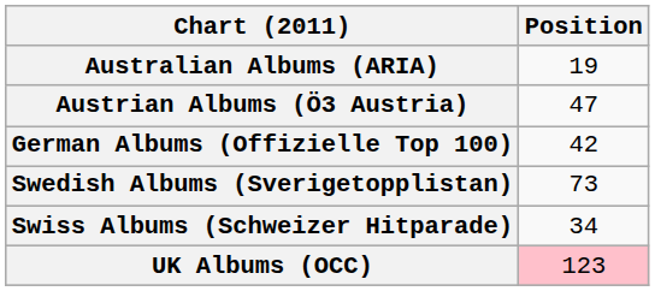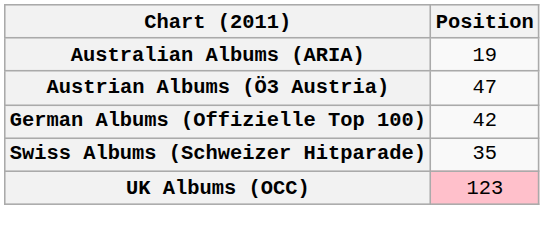- row: Swedish Albums (Sverigetopplistan) | 73
Swiss Albums (Schweizer Hitparade) | Position: 34 -> 35
